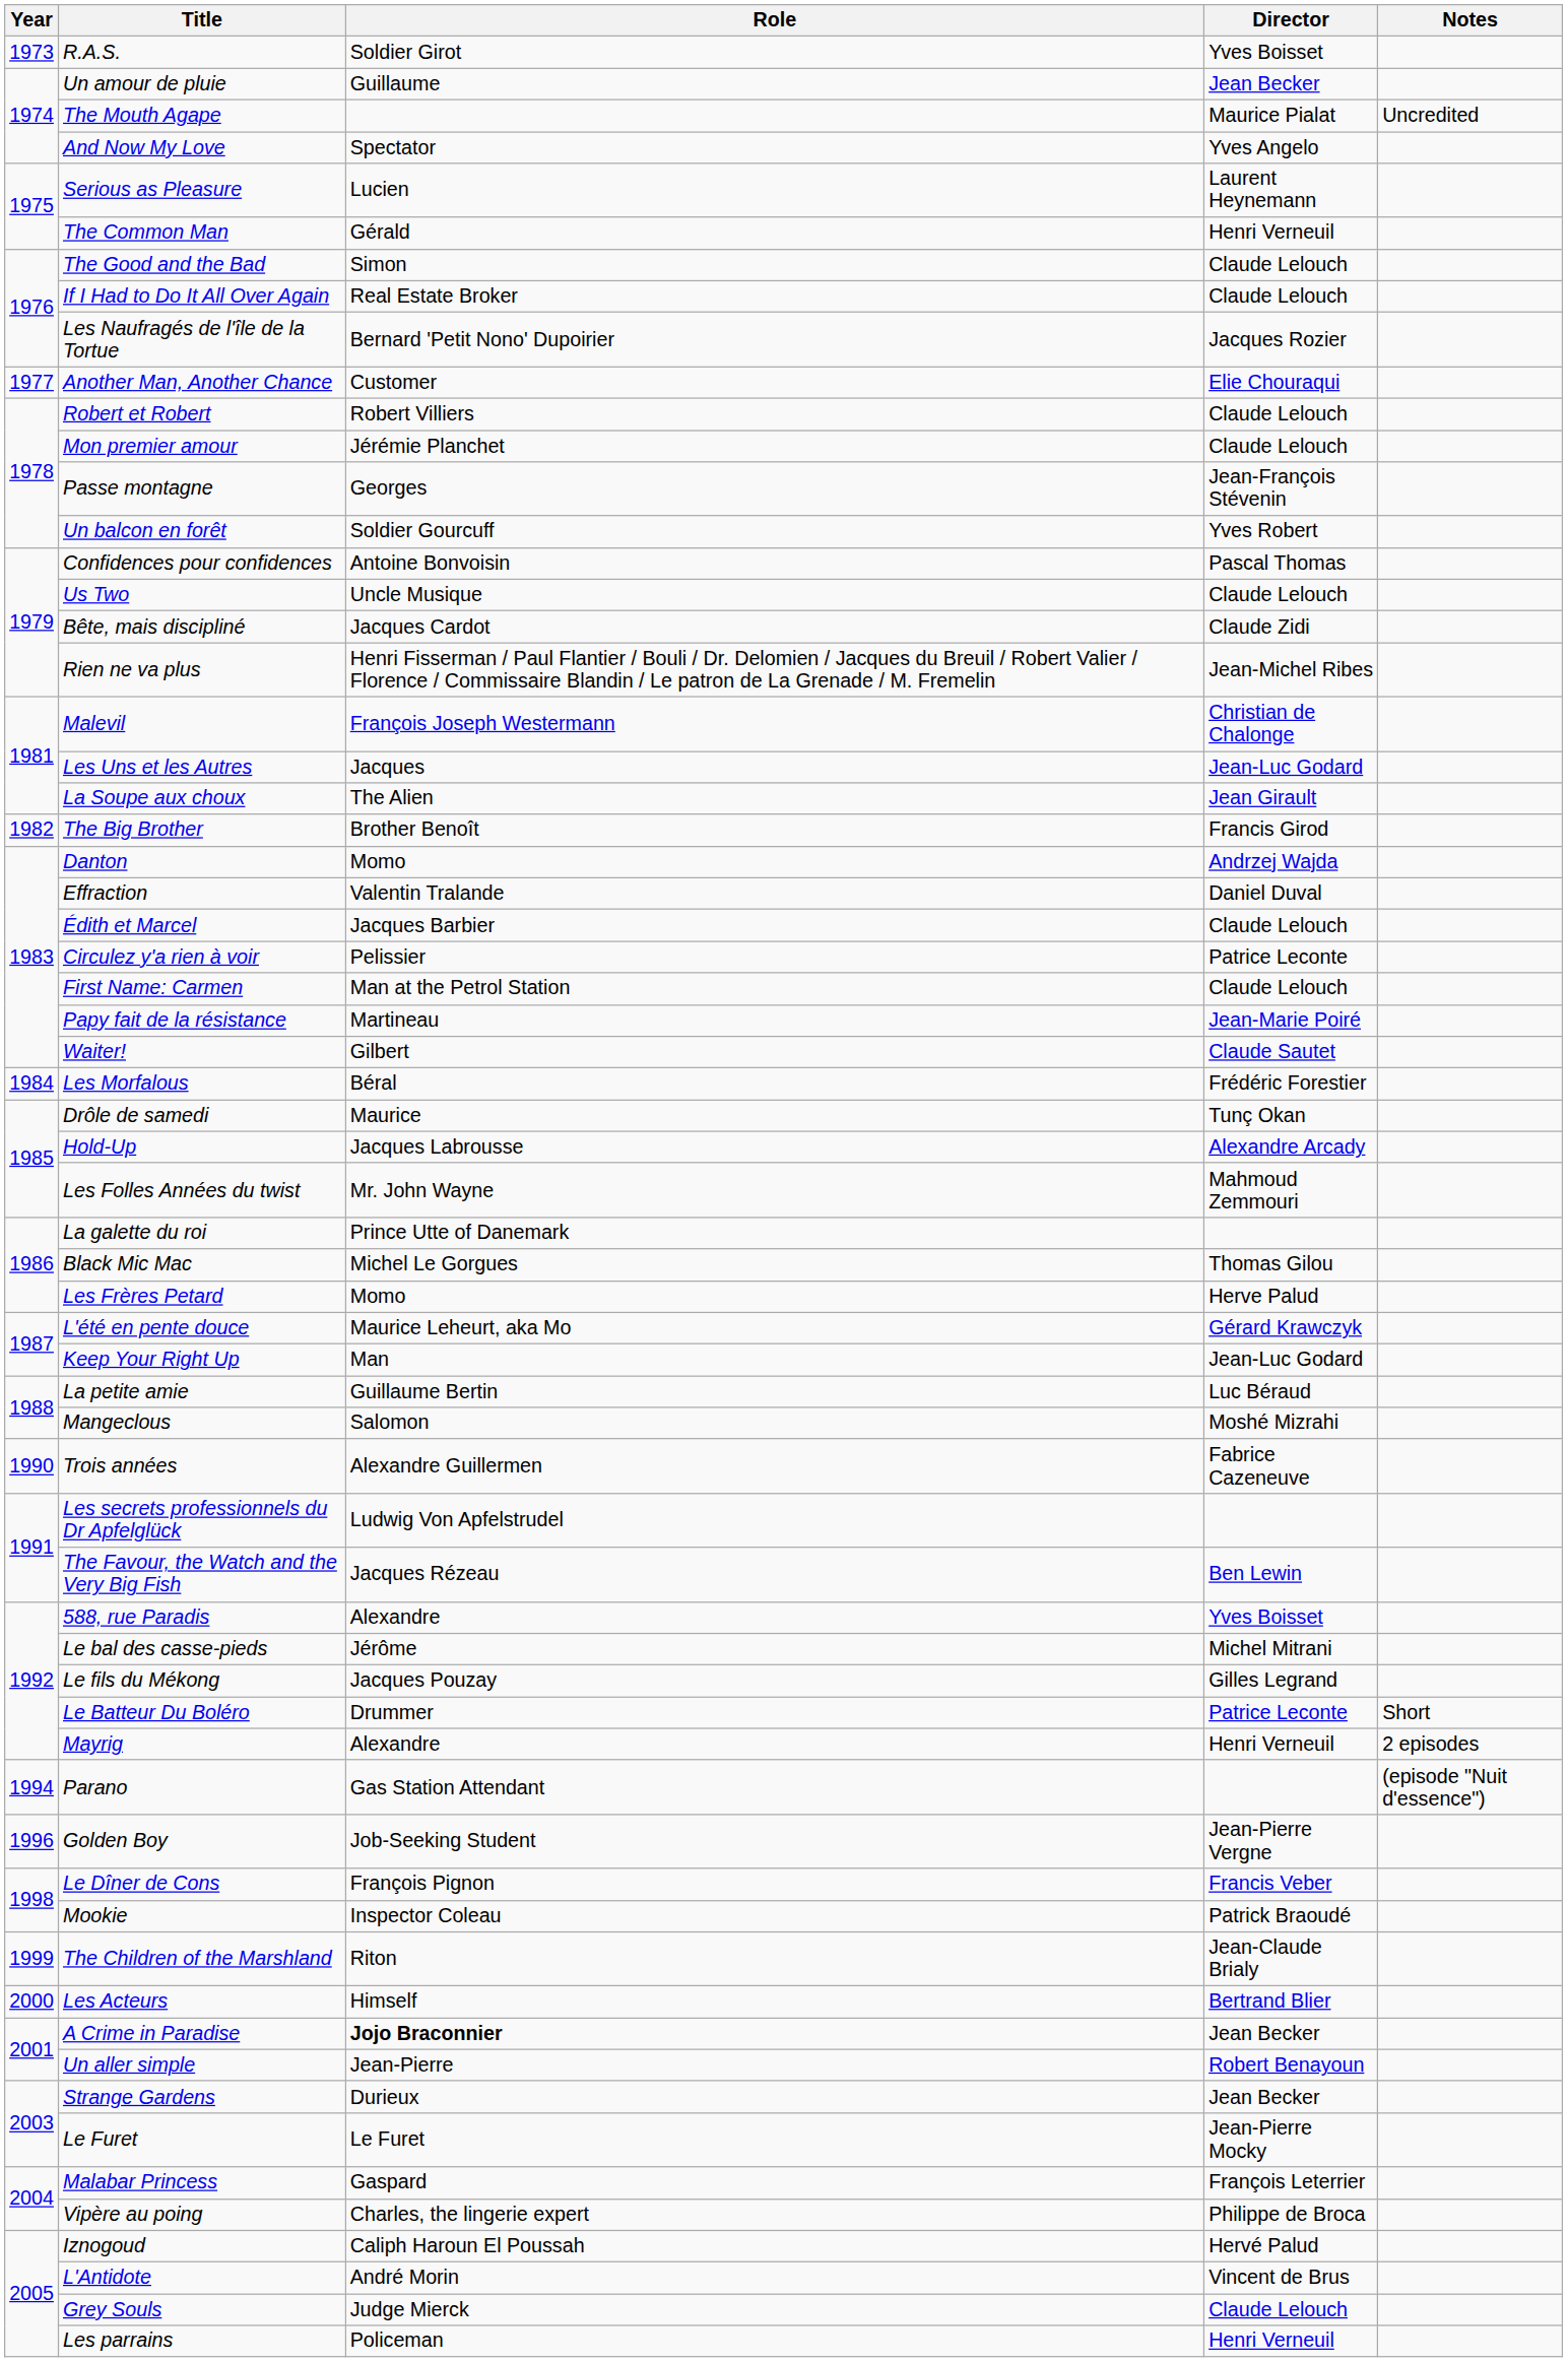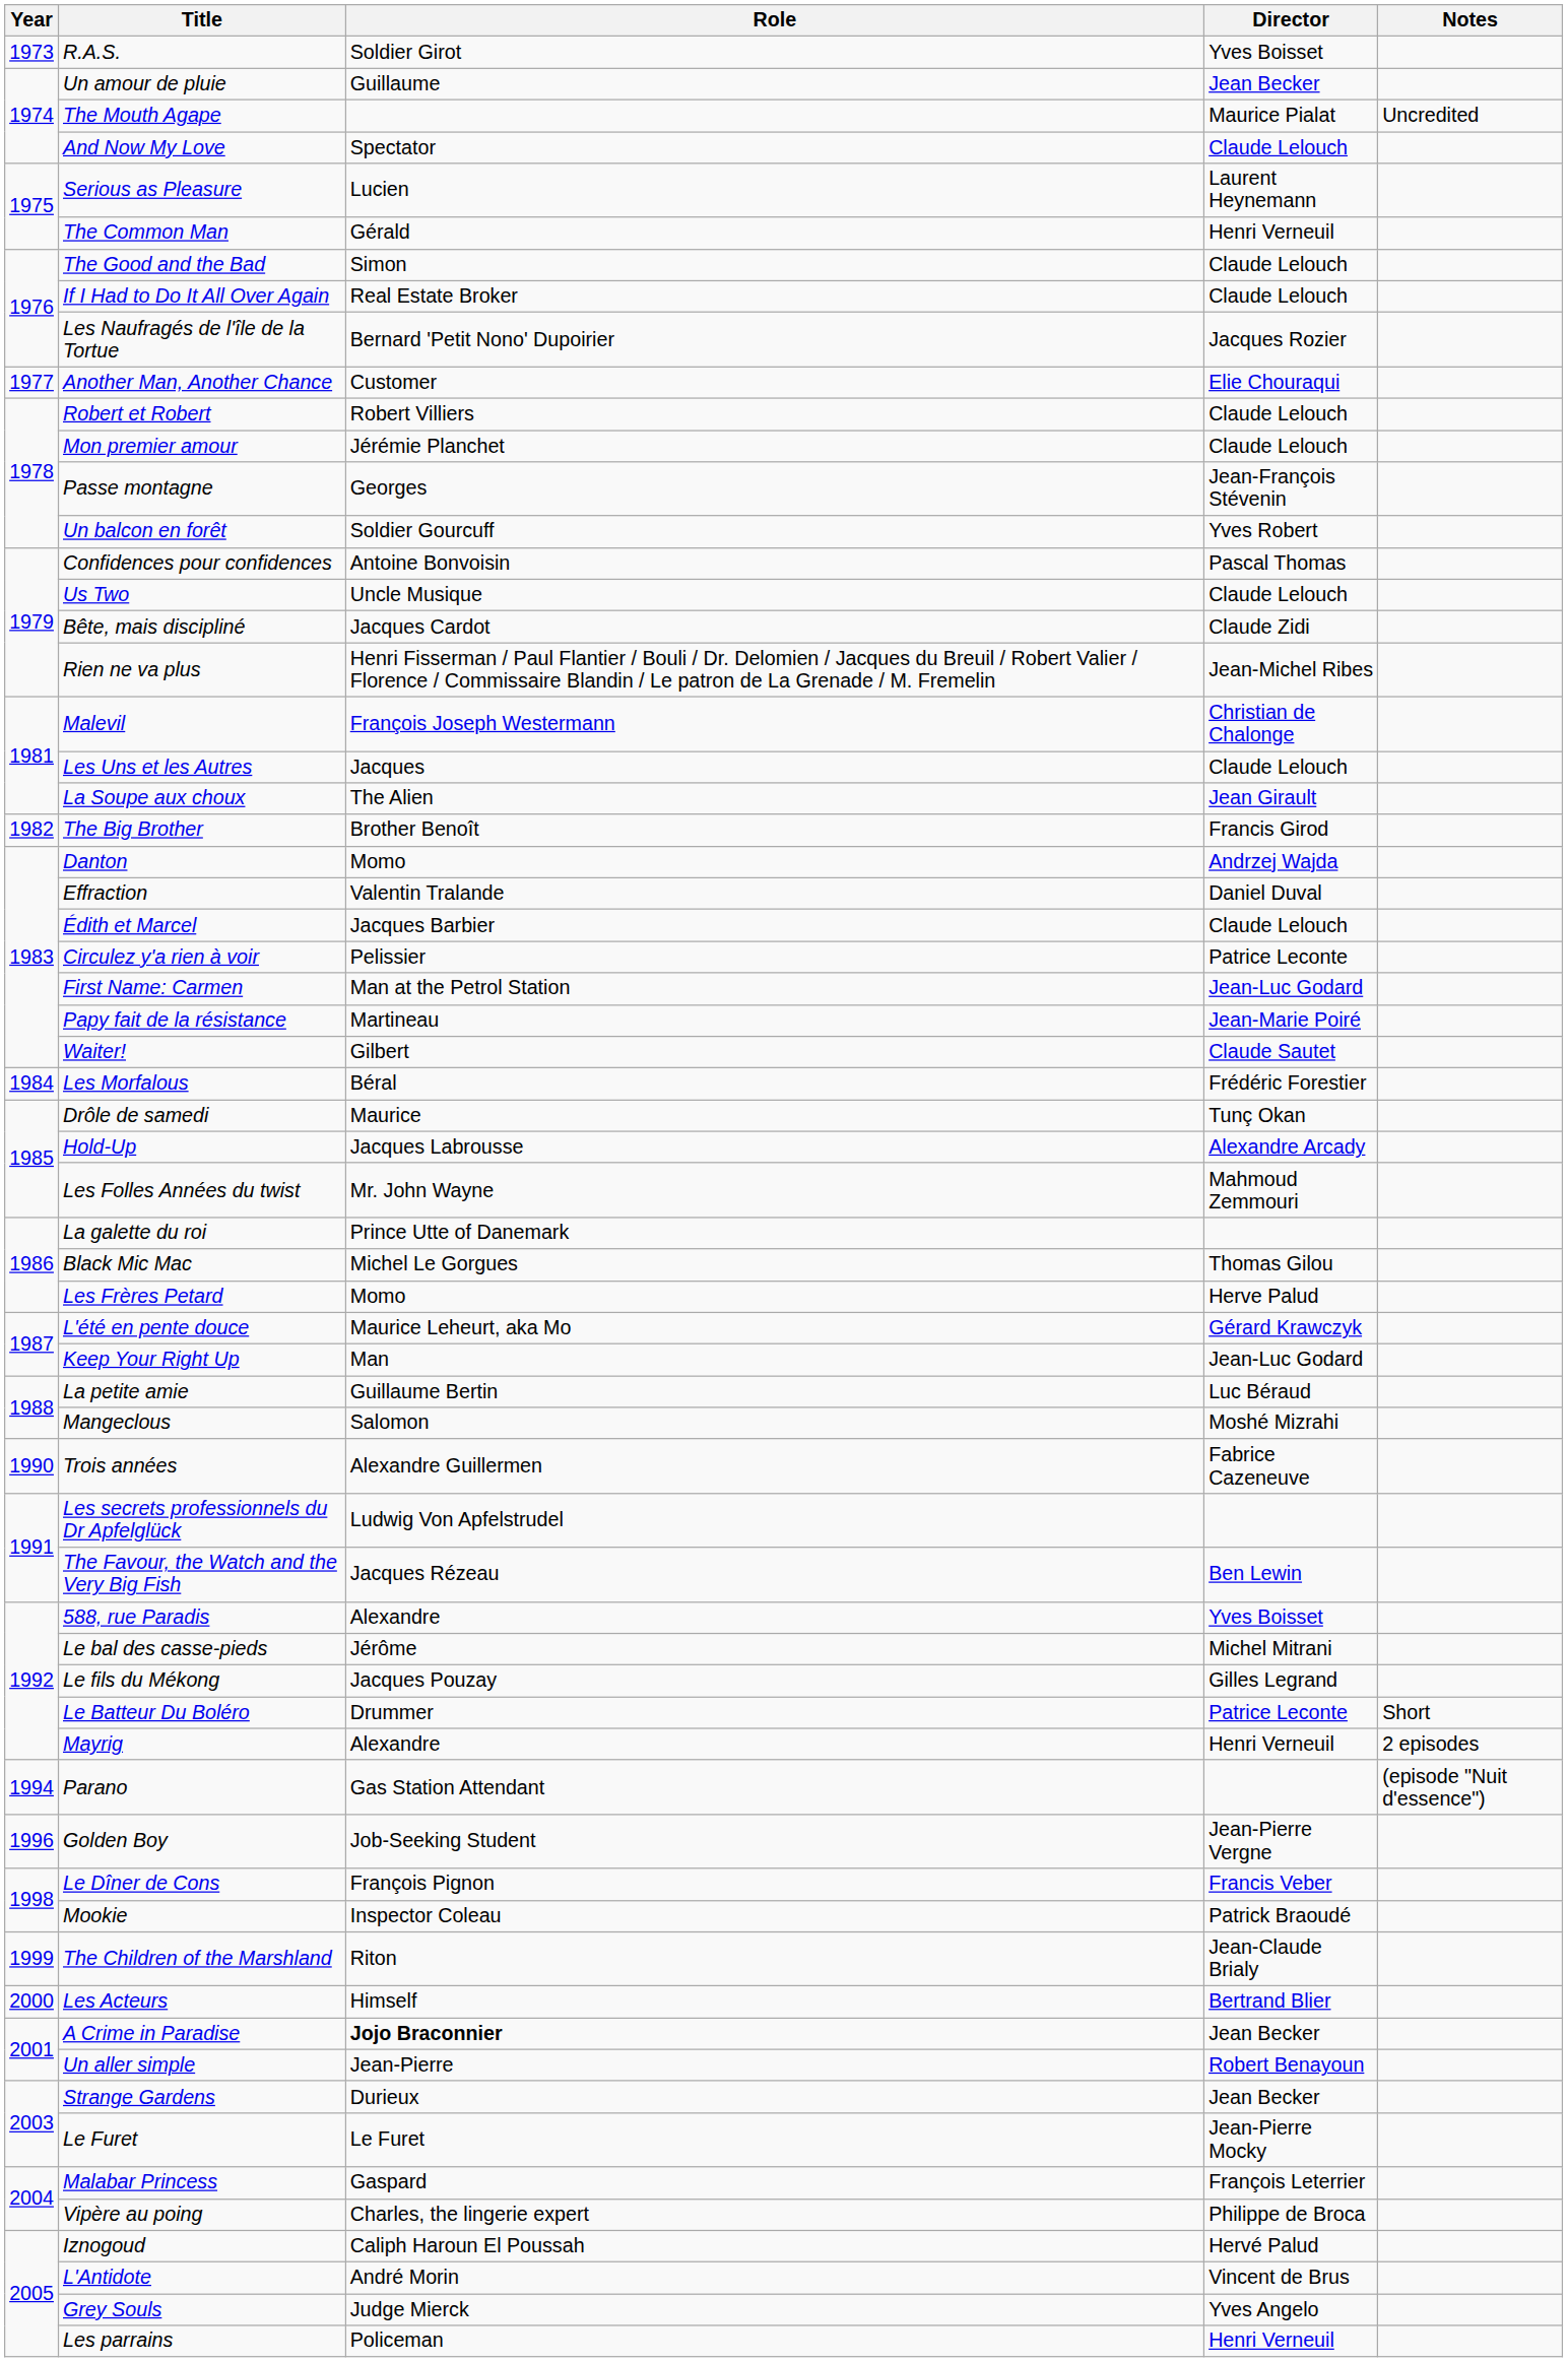And Now My Love | Director: Yves Angelo -> Claude Lelouch
Les Uns et les Autres | Director: Jean-Luc Godard -> Claude Lelouch
First Name: Carmen | Director: Claude Lelouch -> Jean-Luc Godard
Grey Souls | Director: Claude Lelouch -> Yves Angelo
